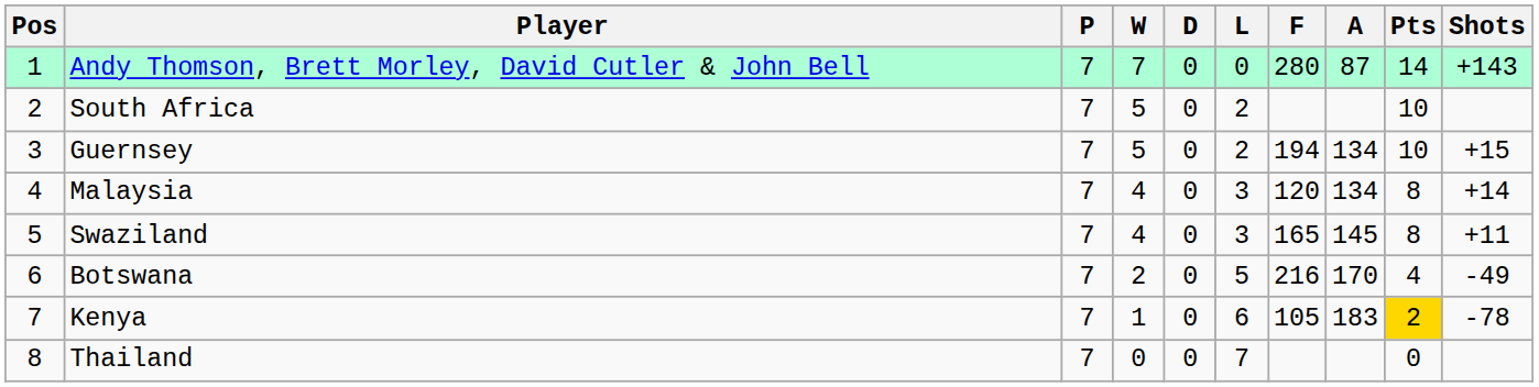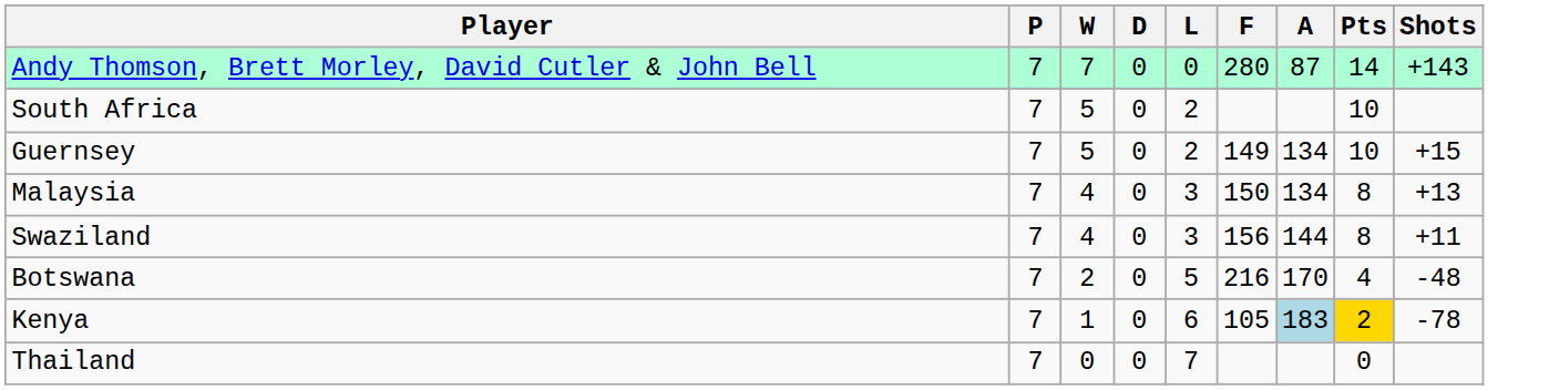- column: Pos | 1 | 2 | 3 | 4 | 5 | 6 | 7 | 8
Guernsey | F: 194 -> 149
Malaysia | F: 120 -> 150
Malaysia | Shots: +14 -> +13
Swaziland | F: 165 -> 156
Swaziland | A: 145 -> 144
Botswana | Shots: -49 -> -48
Kenya | A: no background -> lightblue background
